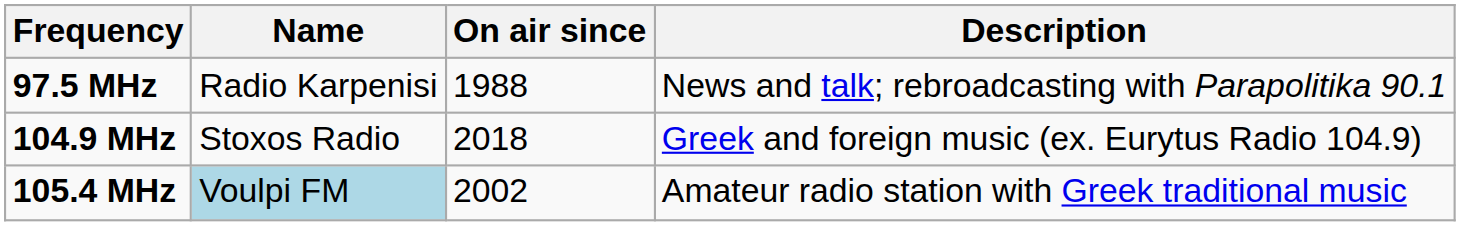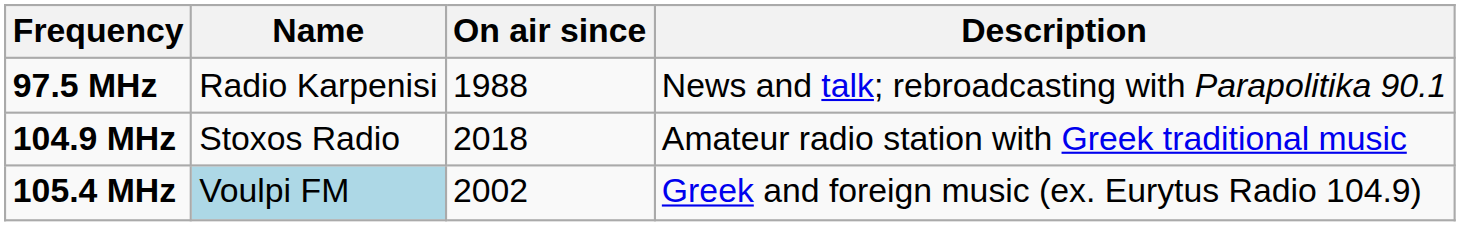104.9 MHz | Description: Greek and foreign music (ex. Eurytus Radio 104.9) -> Amateur radio station with Greek traditional music
105.4 MHz | Description: Amateur radio station with Greek traditional music -> Greek and foreign music (ex. Eurytus Radio 104.9)
